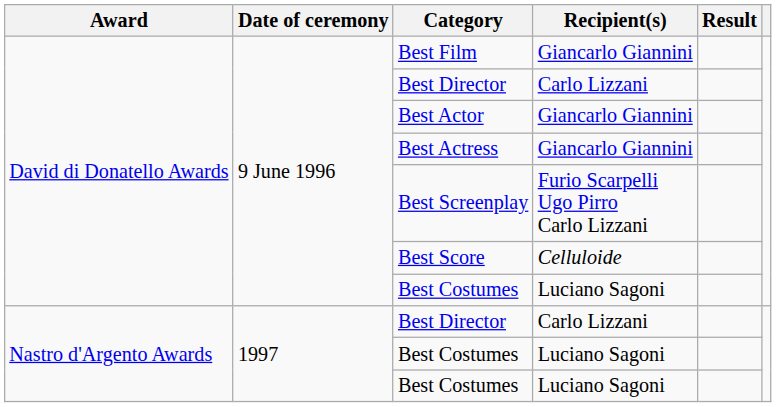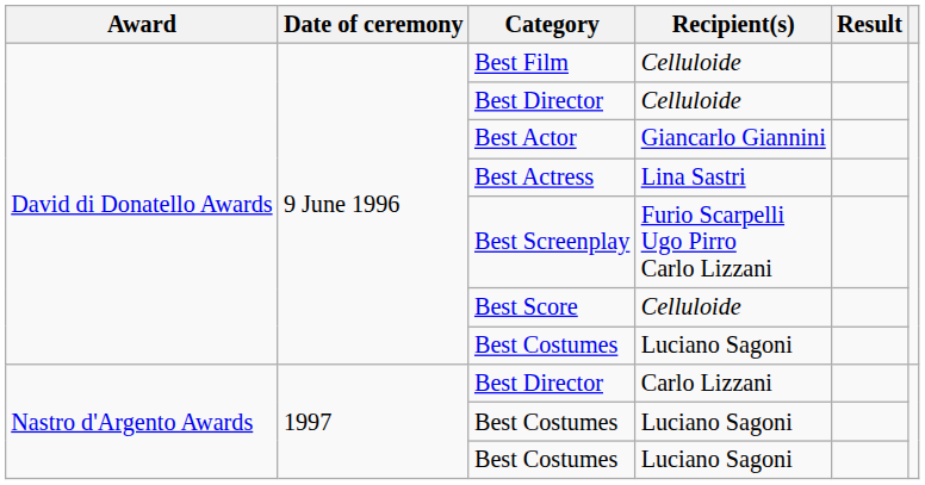Best Film | Recipient(s): Giancarlo Giannini -> Celluloide
David di Donatello Awards / Best Director | Recipient(s): Carlo Lizzani -> Celluloide
Best Actress | Recipient(s): Giancarlo Giannini -> Lina Sastri
